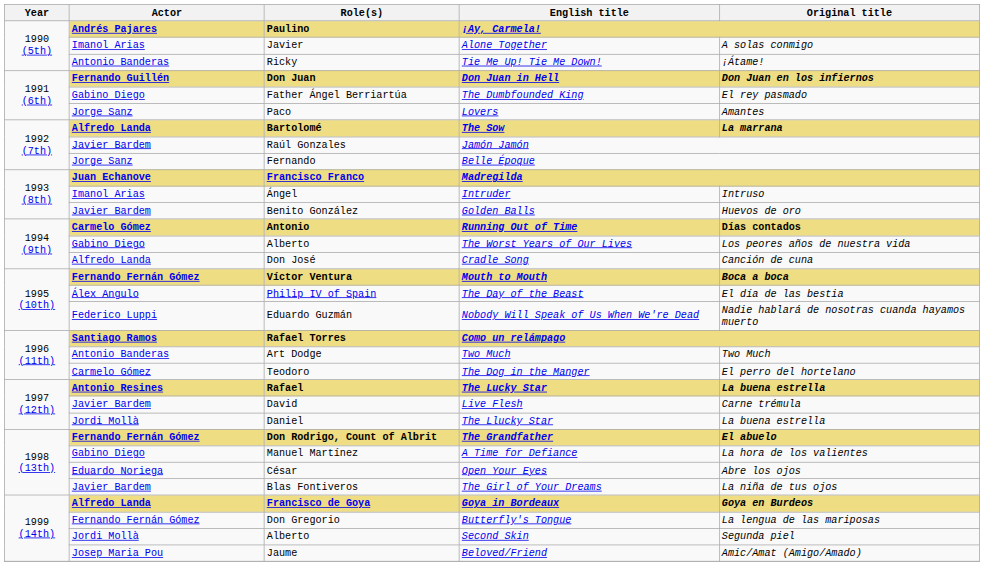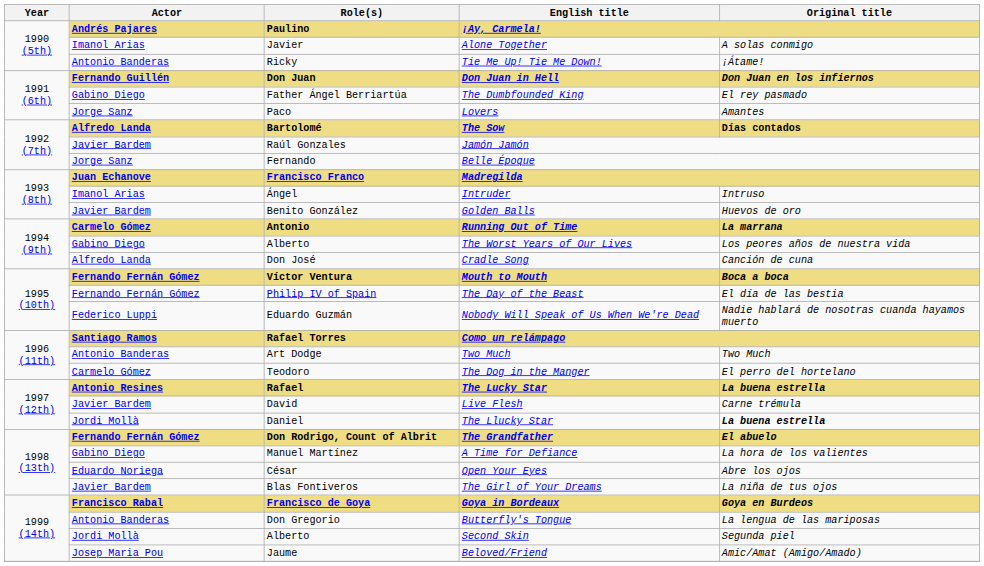The Sow | Original title: La marrana -> Días contados
Running Out of Time | Original title: Días contados -> La marrana
The Day of the Beast | Actor: Álex Angulo -> Fernando Fernán Gómez
The Llucky Star | Original title: normal -> bold
Goya in Bordeaux | Actor: Alfredo Landa -> Francisco Rabal
Butterfly's Tongue | Actor: Fernando Fernán Gómez -> Antonio Banderas
